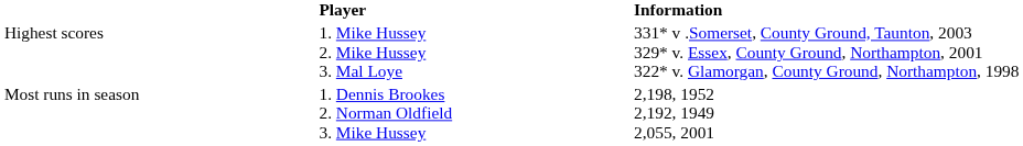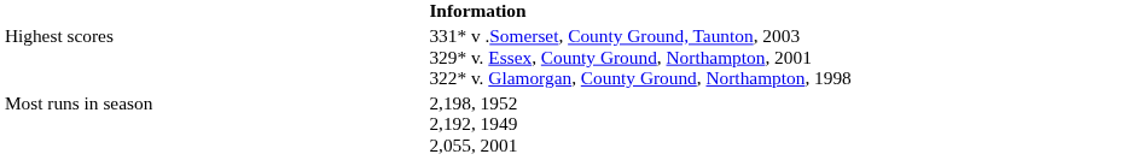- column: Player | 1. Mike Hussey 2. Mike Hussey 3. Mal Loye | 1. Dennis Brookes 2. Norman Oldfield 3. Mike Hussey
